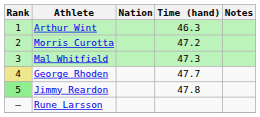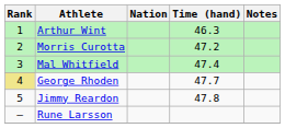Mal Whitfield | Time (hand): 47.3 -> 47.4
Jimmy Reardon | Rank: lightgreen background -> no background
